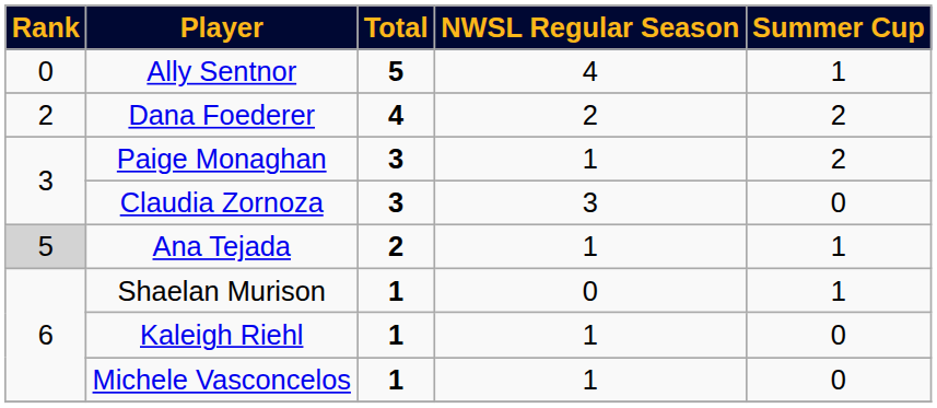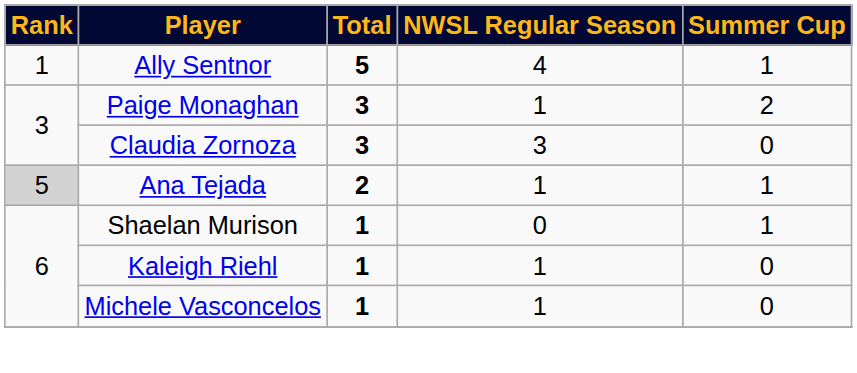Ally Sentnor | Rank: 0 -> 1
- row: 2 | Dana Foederer | 4 | 2 | 2
